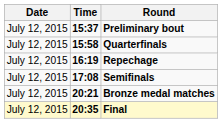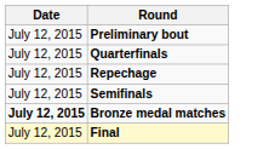- column: Time | 15:37 | 15:58 | 16:19 | 17:08 | 20:21 | 20:35
Bronze medal matches | Date: normal -> bold
